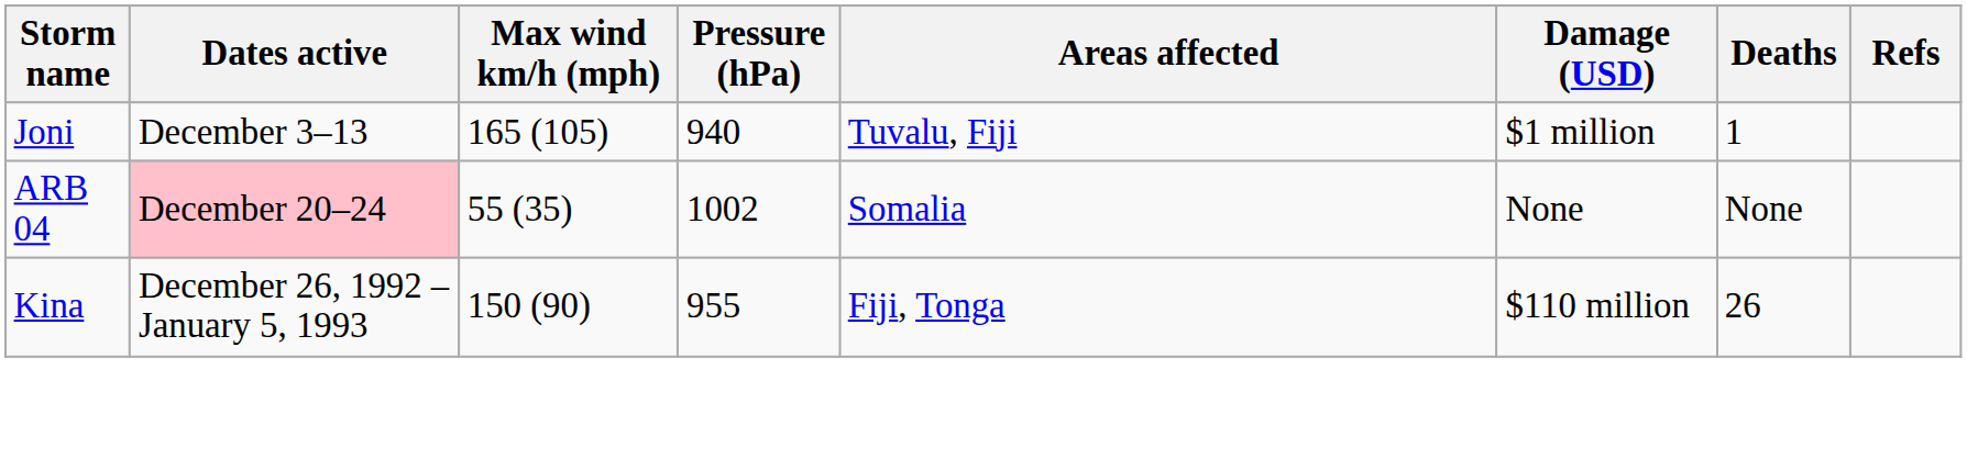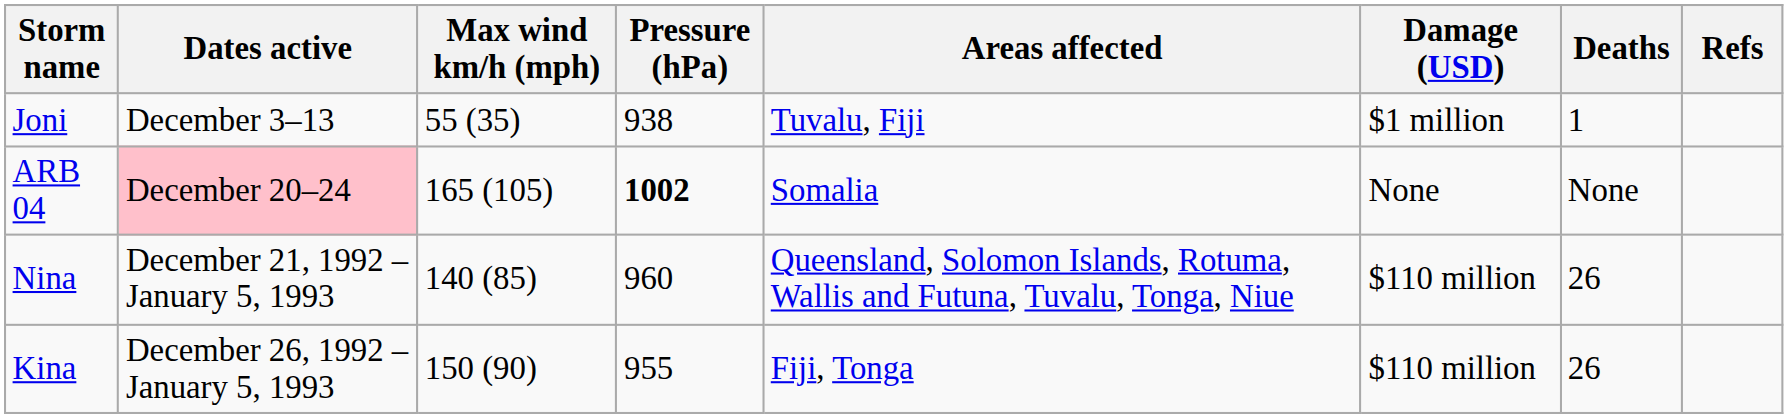Joni | Max wind km/h (mph): 165 (105) -> 55 (35)
Joni | Pressure (hPa): 940 -> 938
ARB 04 | Max wind km/h (mph): 55 (35) -> 165 (105)
ARB 04 | Pressure (hPa): normal -> bold
+ row: Nina | December 21, 1992 – January 5, 1993 | 140 (85) | 960 | Queensland, Solomon Islands, Rotuma, Wallis and Futuna, Tuvalu, Tonga, Niue | $110 million | 26
